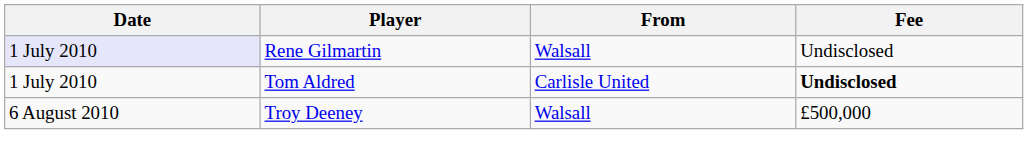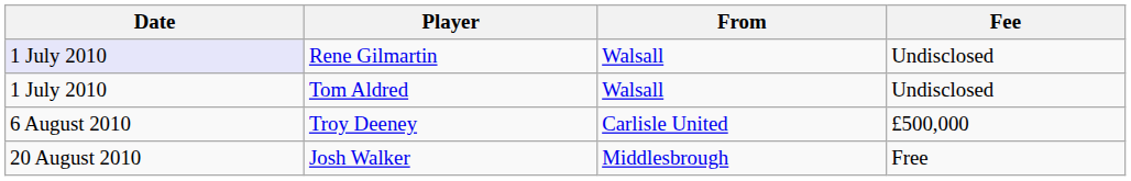Tom Aldred | From: Carlisle United -> Walsall
Tom Aldred | Fee: bold -> normal
Troy Deeney | From: Walsall -> Carlisle United
+ row: 20 August 2010 | Josh Walker | Middlesbrough | Free
